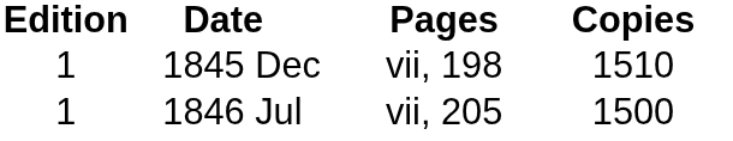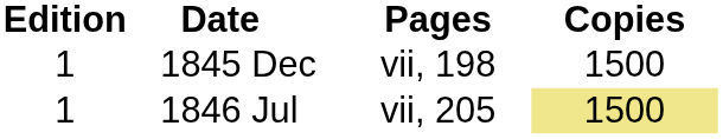1845 Dec | Copies: 1510 -> 1500
1846 Jul | Copies: no background -> khaki background
